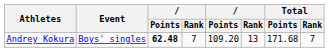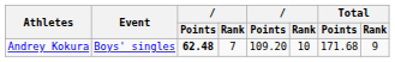Andrey Kokura | column 6: 13 -> 10
Andrey Kokura | Total / Rank: 7 -> 9
